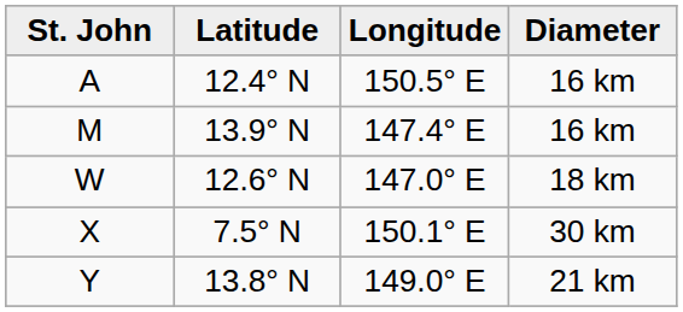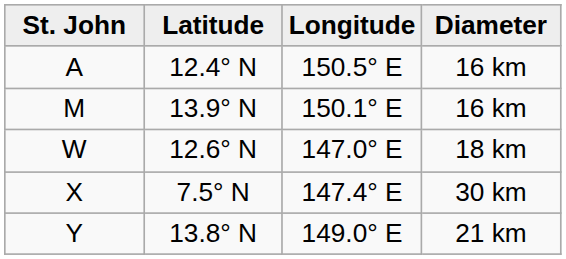M | Longitude: 147.4° E -> 150.1° E
X | Longitude: 150.1° E -> 147.4° E
